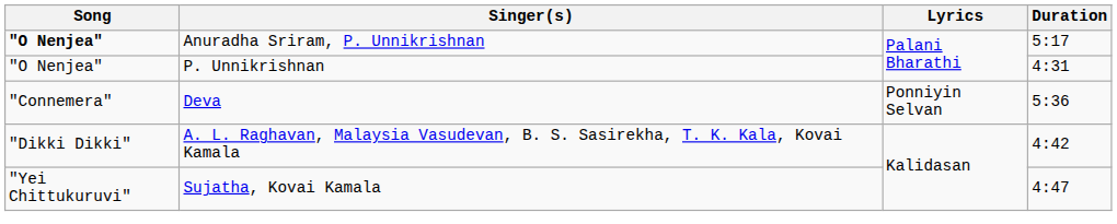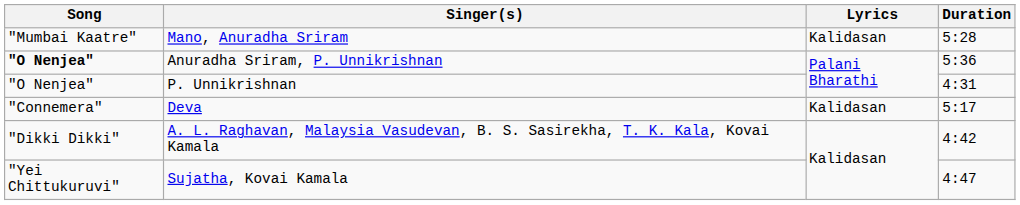+ row: "Mumbai Kaatre" | Mano, Anuradha Sriram | Kalidasan | 5:28
Anuradha Sriram, P. Unnikrishnan | Duration: 5:17 -> 5:36
Deva | Lyrics: Ponniyin Selvan -> Kalidasan
Deva | Duration: 5:36 -> 5:17
